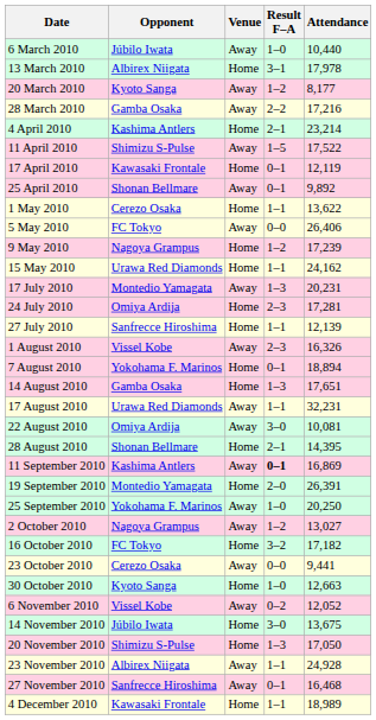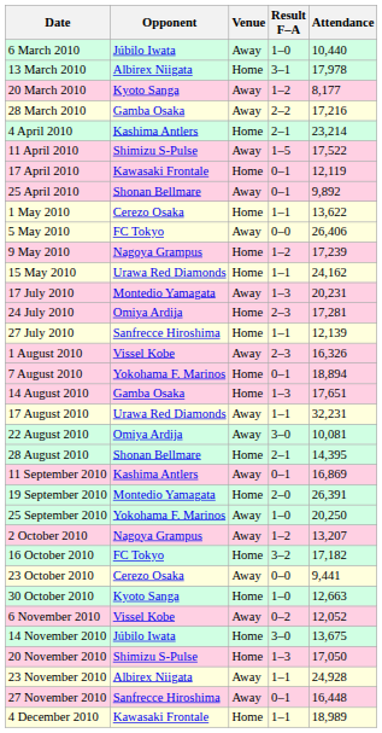11 September 2010 | Result F–A: bold -> normal
2 October 2010 | Attendance: 13,027 -> 13,207
27 November 2010 | Attendance: 16,468 -> 16,448
